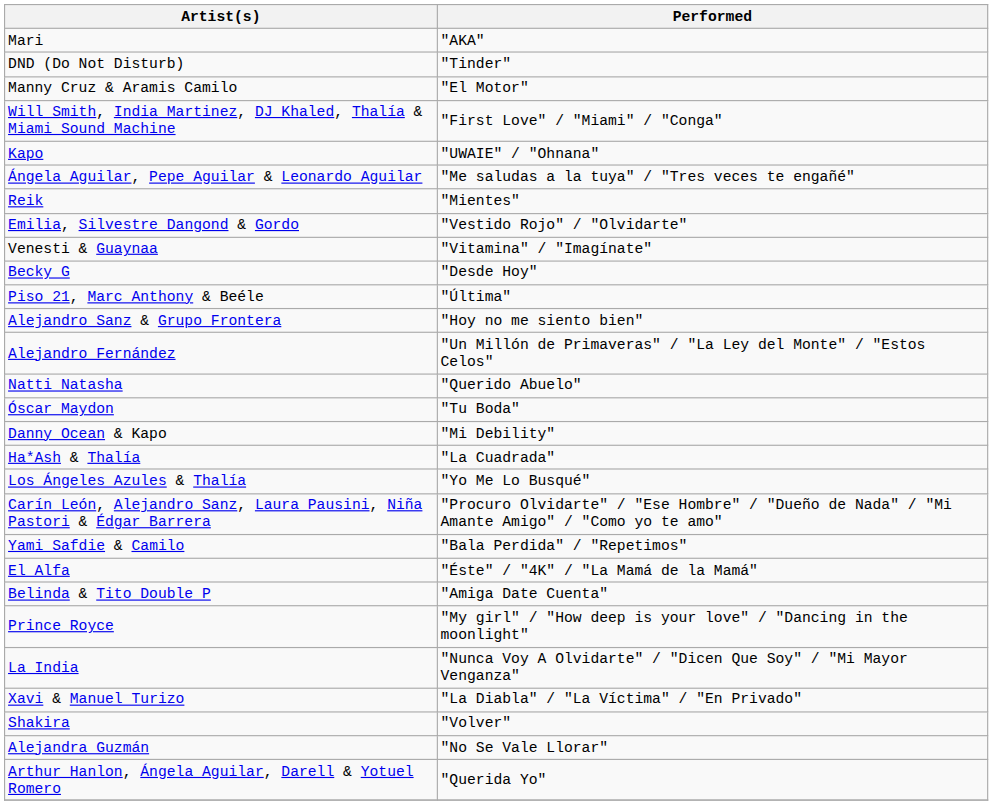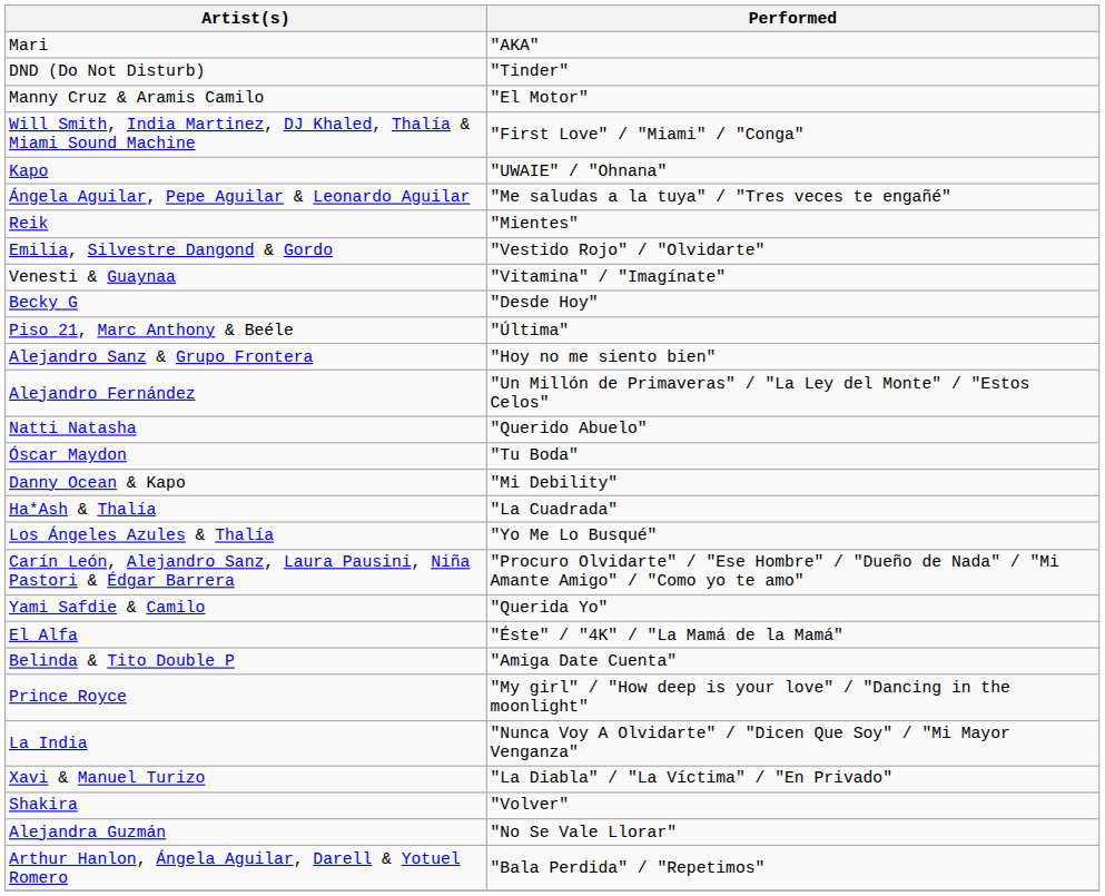Yami Safdie & Camilo | Performed: "Bala Perdida" / "Repetimos" -> "Querida Yo"
Arthur Hanlon, Ángela Aguilar, Darell & Yotuel Romero | Performed: "Querida Yo" -> "Bala Perdida" / "Repetimos"
